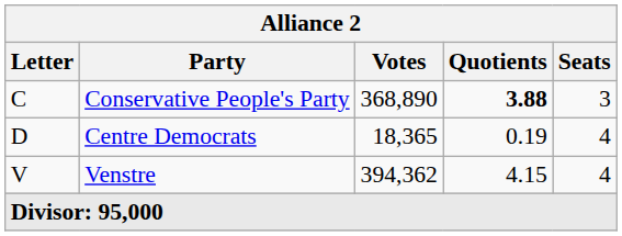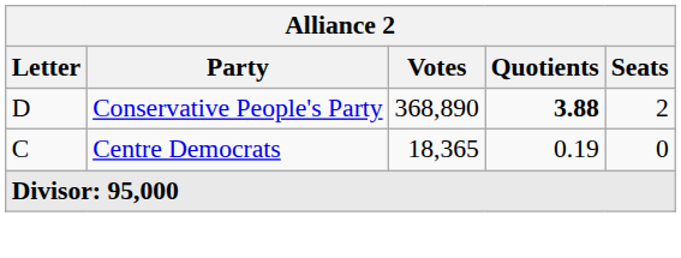Conservative People's Party | Letter: C -> D
Conservative People's Party | Seats: 3 -> 2
Centre Democrats | Letter: D -> C
Centre Democrats | Seats: 4 -> 0
- row: V | Venstre | 394,362 | 4.15 | 4
